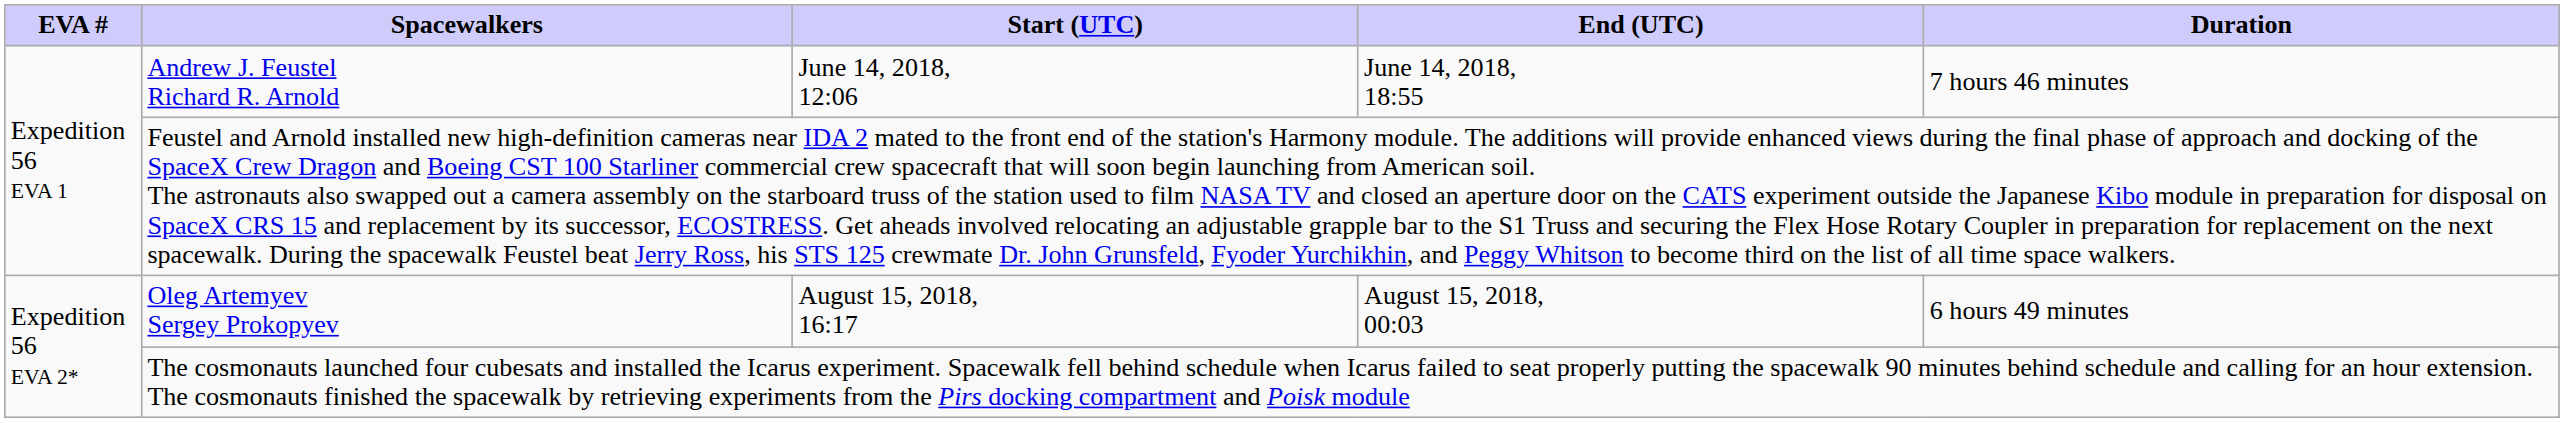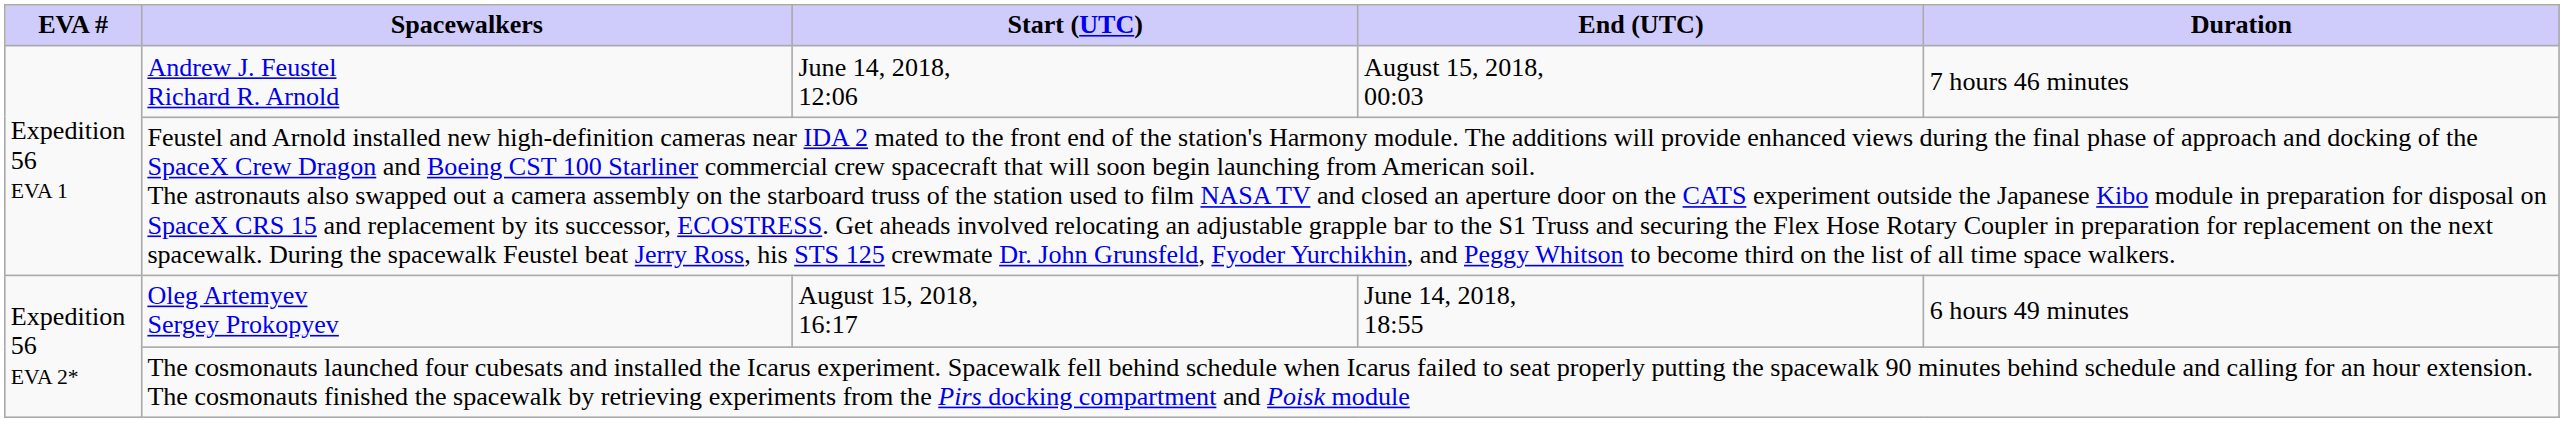Andrew J. Feustel Richard R. Arnold | End (UTC): June 14, 2018, 18:55 -> August 15, 2018, 00:03
Oleg Artemyev Sergey Prokopyev | End (UTC): August 15, 2018, 00:03 -> June 14, 2018, 18:55
